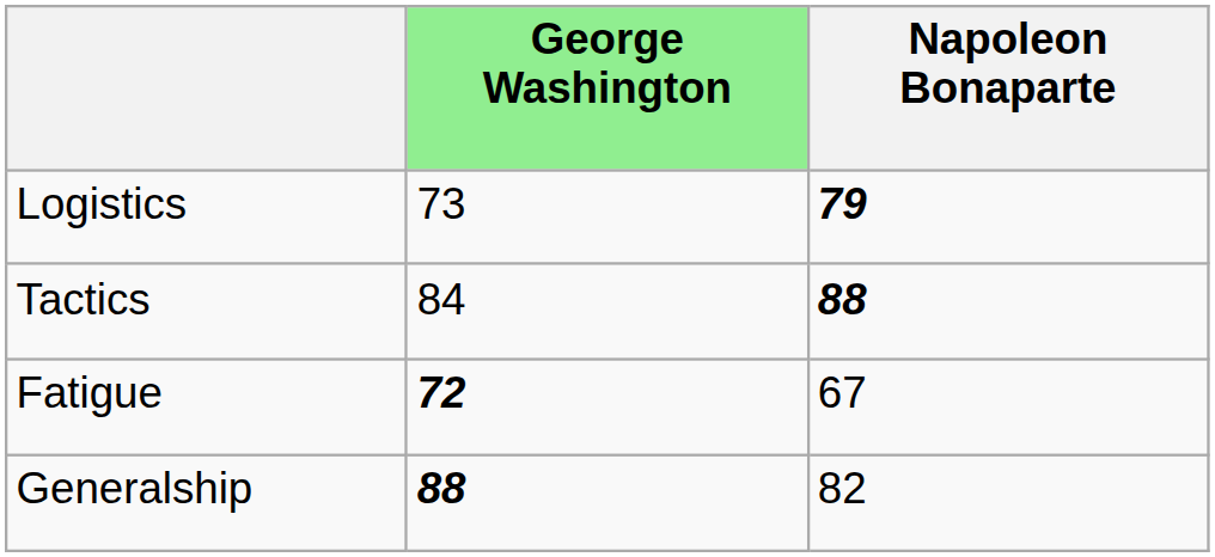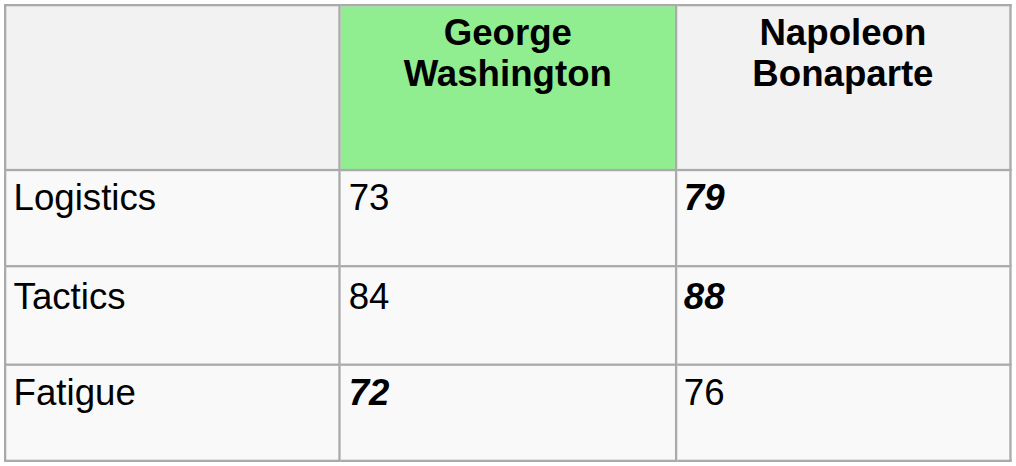Fatigue | Napoleon Bonaparte: 67 -> 76
- row: Generalship | 88 | 82
